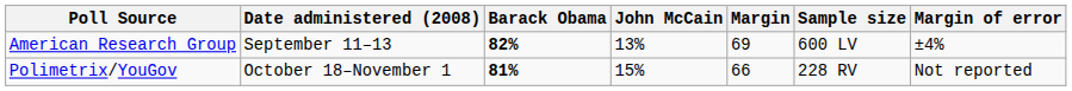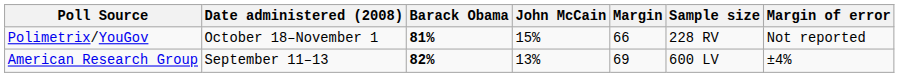rows swapped: Polimetrix/YouGov <-> American Research Group
